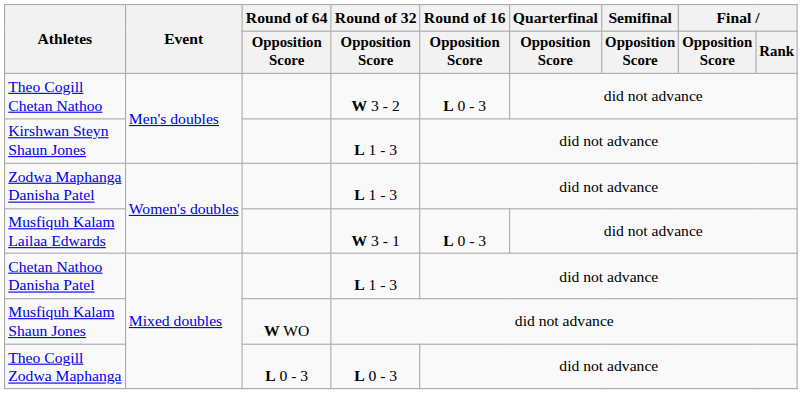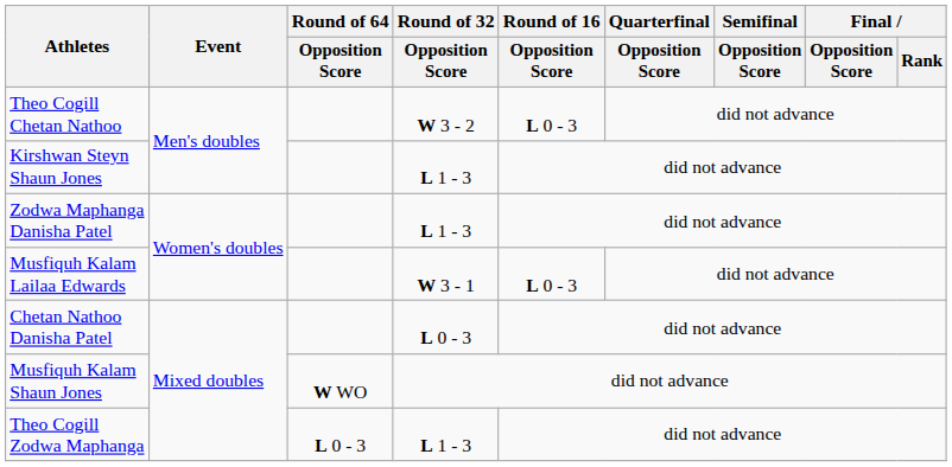Chetan Nathoo Danisha Patel | Round of 32 / Opposition Score: L 1 - 3 -> L 0 - 3
Theo Cogill Zodwa Maphanga | Round of 32 / Opposition Score: L 0 - 3 -> L 1 - 3
